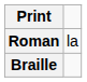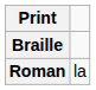rows swapped: Roman <-> Braille
